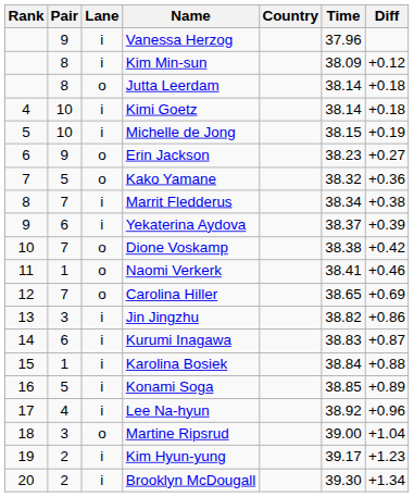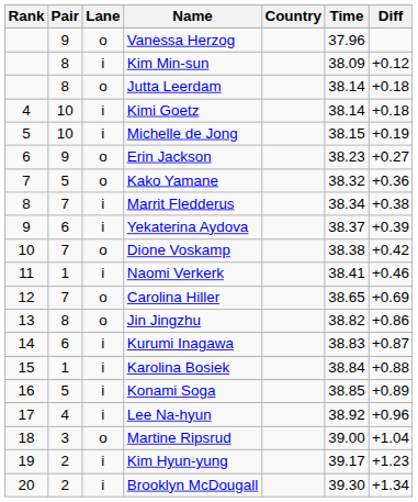Vanessa Herzog | Lane: i -> o
Naomi Verkerk | Lane: o -> i
Jin Jingzhu | Pair: 3 -> 8
Jin Jingzhu | Lane: i -> o
